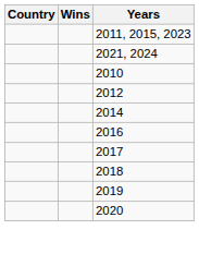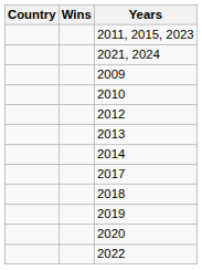+ row: 2009
+ row: 2013
- row: 2016
+ row: 2022
